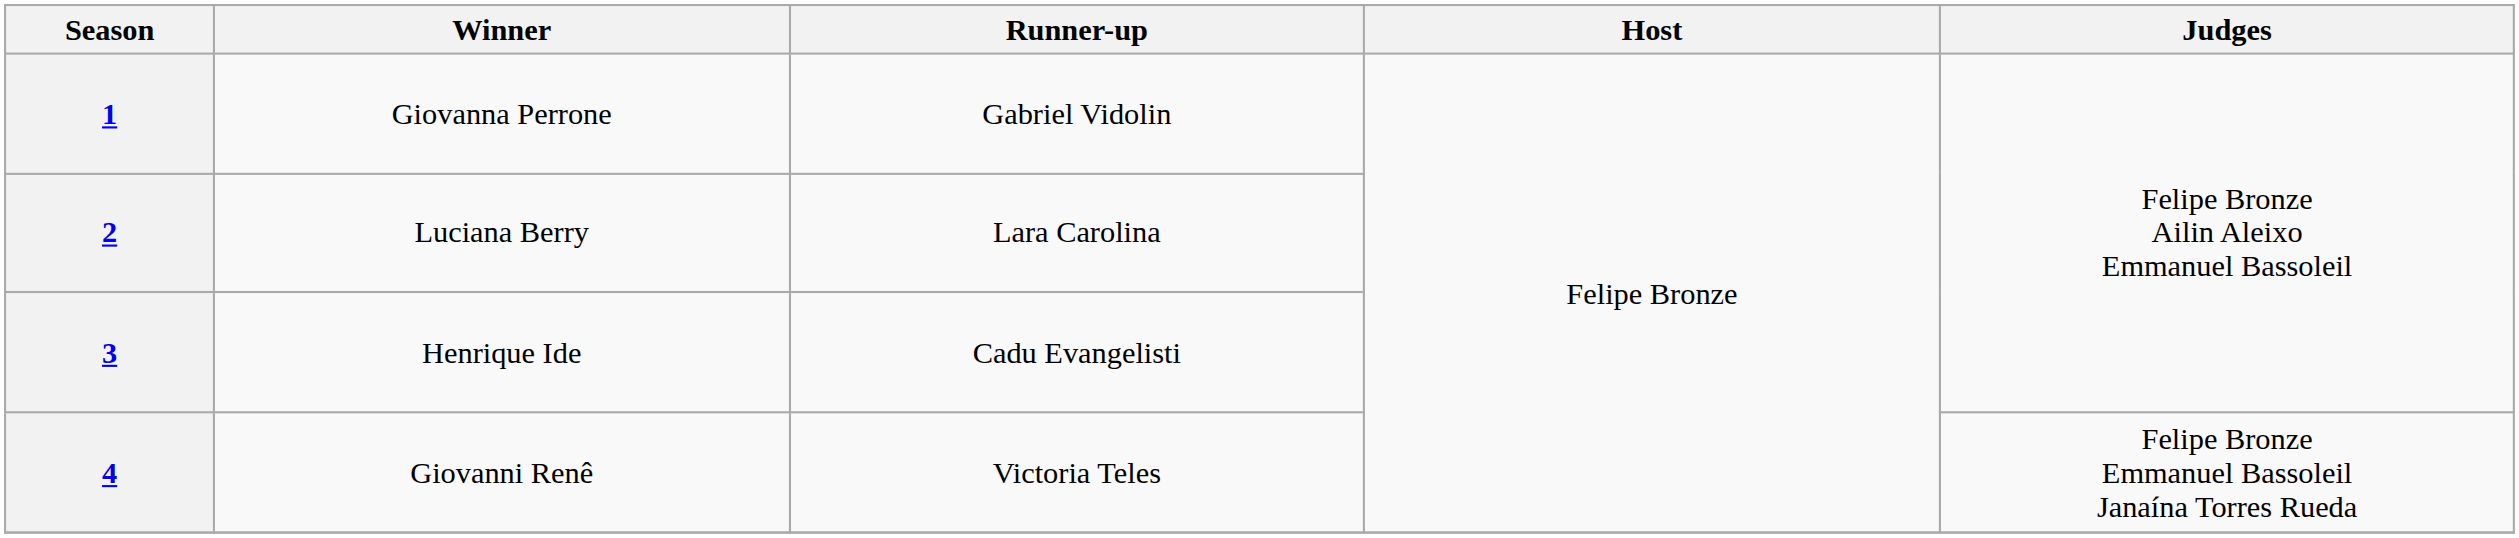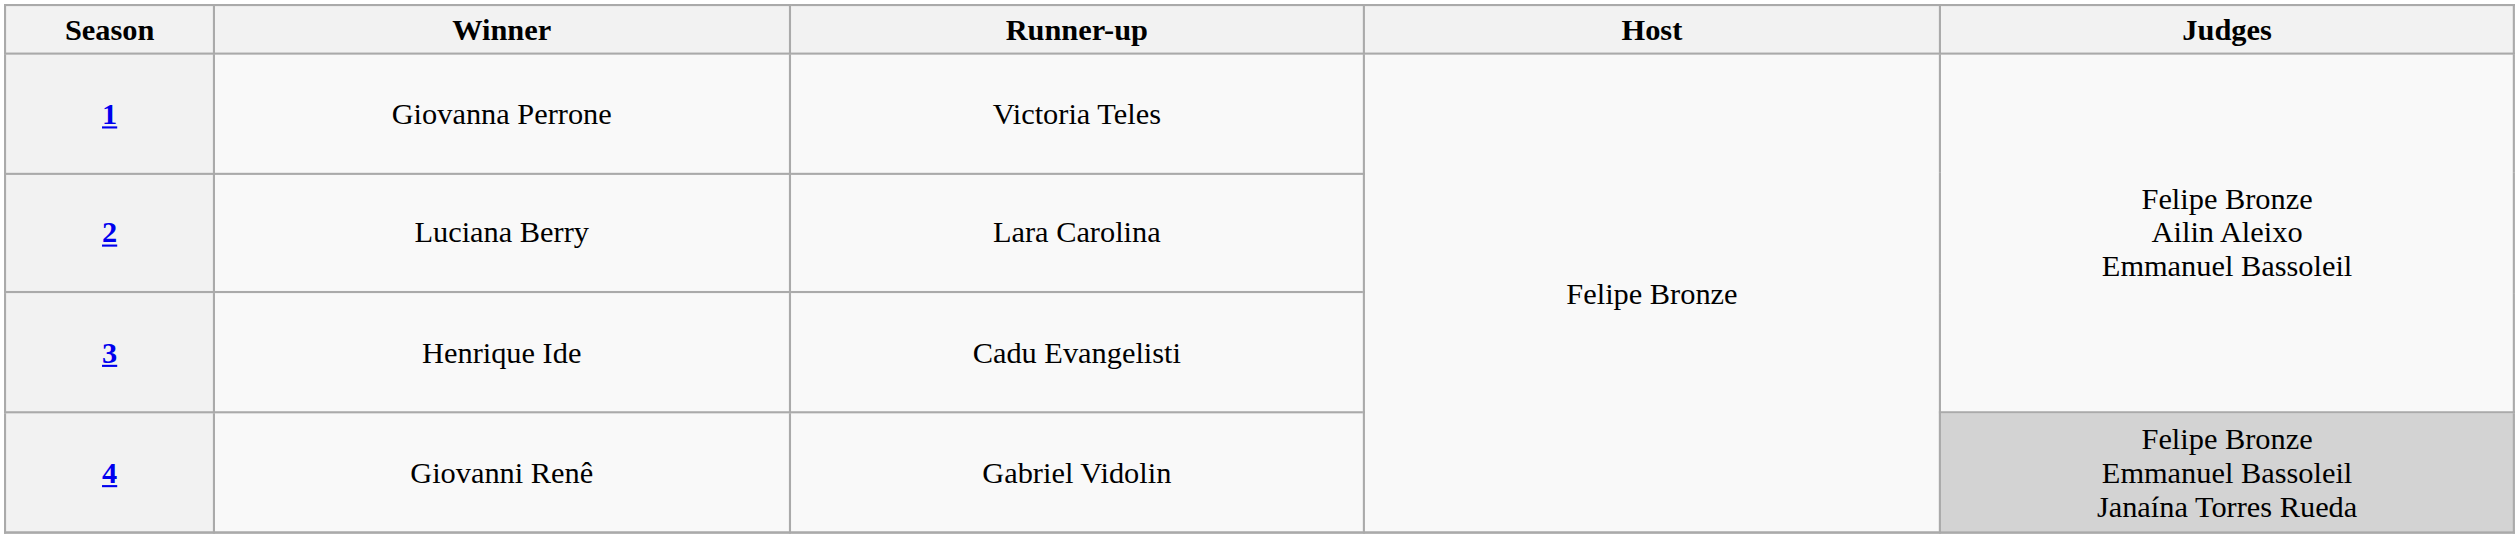1 | Runner-up: Gabriel Vidolin -> Victoria Teles
4 | Runner-up: Victoria Teles -> Gabriel Vidolin
4 | Judges: no background -> lightgrey background
